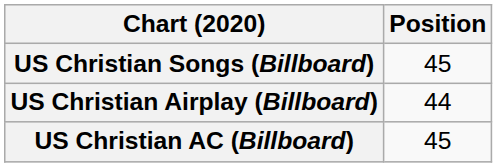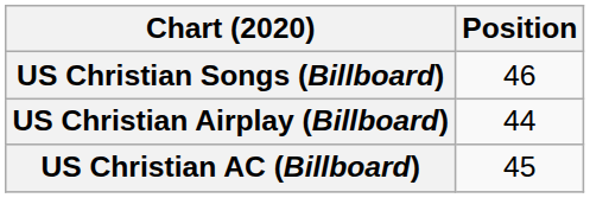US Christian Songs (Billboard) | Position: 45 -> 46
